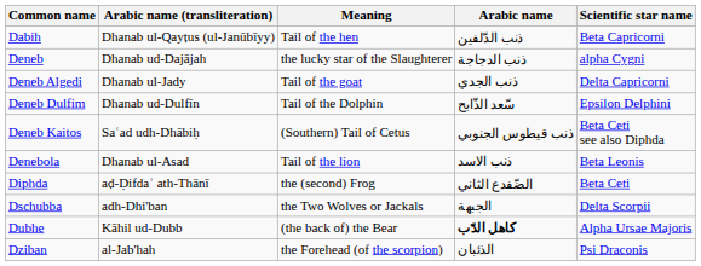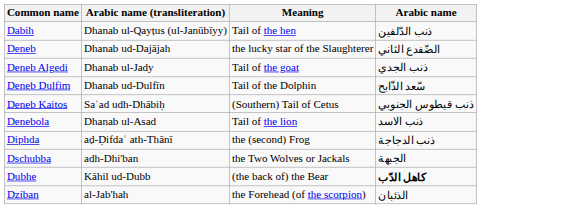- column: Scientific star name | Beta Capricorni | alpha Cygni | Delta Capricorni | Epsilon Delphini | Beta Ceti see also Diphda | Beta Leonis | Beta Ceti | Delta Scorpii | Alpha Ursae Majoris | Psi Draconis
Deneb | Arabic name: ذنب الدجاجة -> الضّفدع الثاني
Diphda | Arabic name: الضّفدع الثاني -> ذنب الدجاجة
